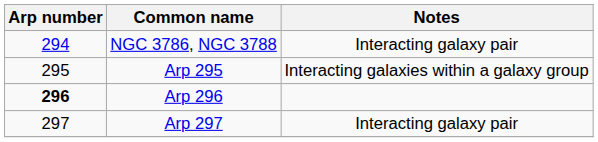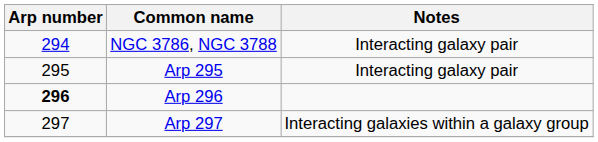Arp 295 | Notes: Interacting galaxies within a galaxy group -> Interacting galaxy pair
Arp 297 | Notes: Interacting galaxy pair -> Interacting galaxies within a galaxy group
